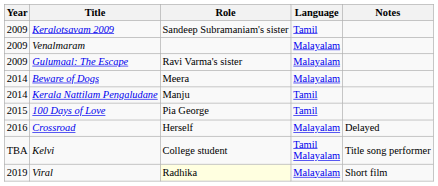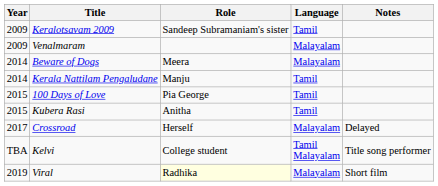- row: 2009 | Gulumaal: The Escape | Ravi Varma's sister | Malayalam
+ row: 2015 | Kubera Rasi | Anitha | Tamil
Crossroad | Year: 2016 -> 2017
